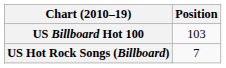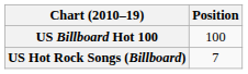US Billboard Hot 100 | Position: 103 -> 100
